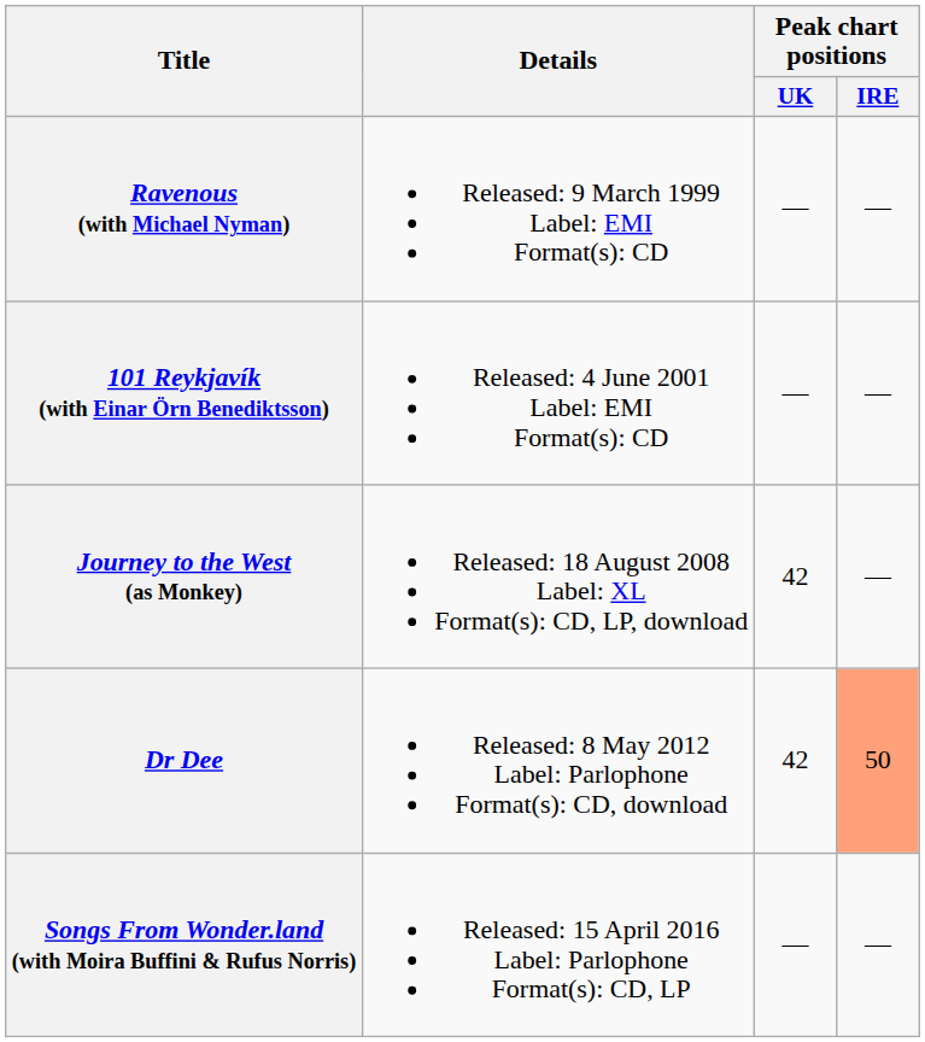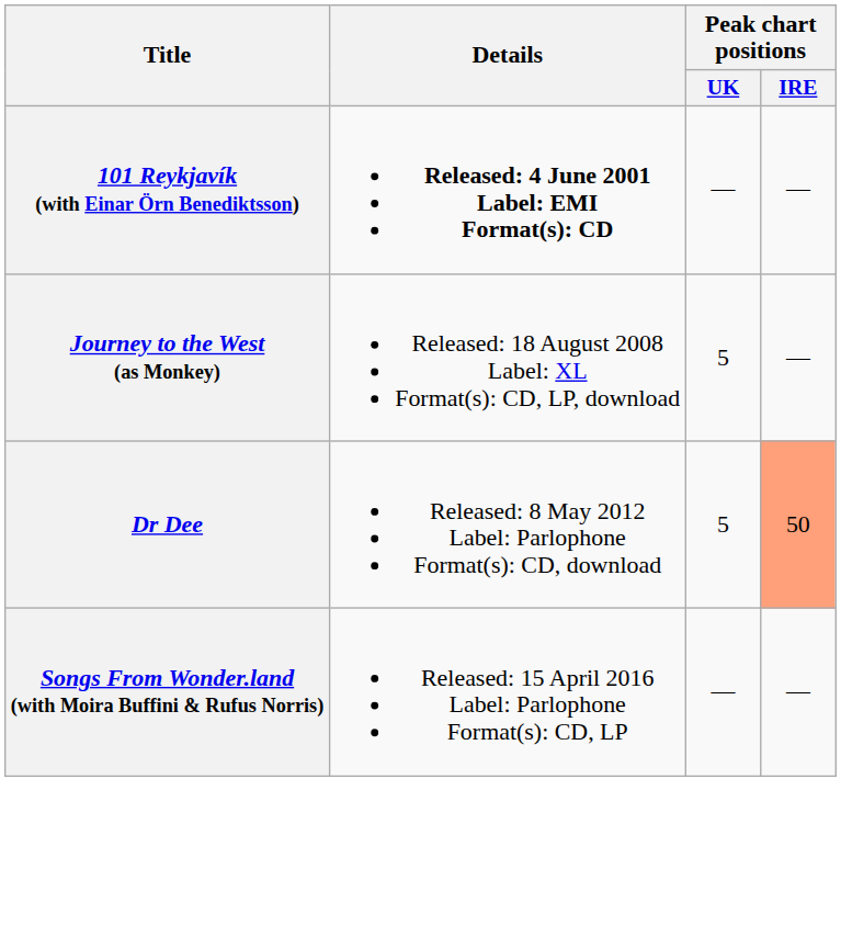- row: Ravenous (with Michael Nyman) | Released: 9 March 1999 Label: EMI Format(s): CD | — | —
101 Reykjavík (with Einar Örn Benediktsson) | Details: normal -> bold
Journey to the West (as Monkey) | Peak chart positions / UK: 42 -> 5
Dr Dee | Peak chart positions / UK: 42 -> 5
